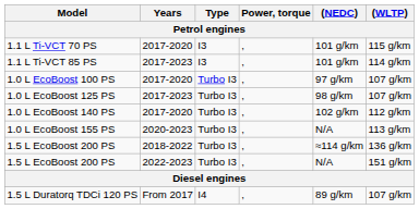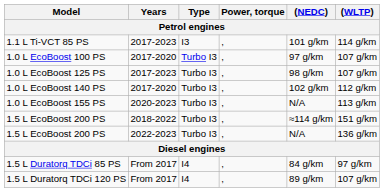- row: 1.1 L Ti-VCT 70 PS | 2017-2020 | I3 | , | 101 g/km | 115 g/km
1.5 L EcoBoost 200 PS / 2018-2022 | (WLTP): 136 g/km -> 151 g/km
1.5 L EcoBoost 200 PS / 2022-2023 | (WLTP): 151 g/km -> 136 g/km
+ row: 1.5 L Duratorq TDCi 85 PS | From 2017 | I4 | , | 84 g/km | 97 g/km
